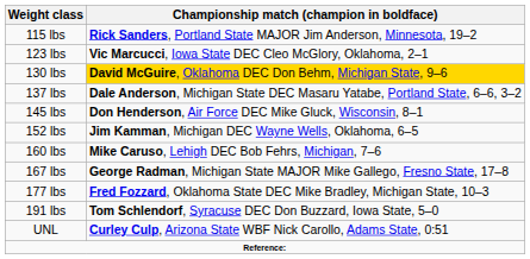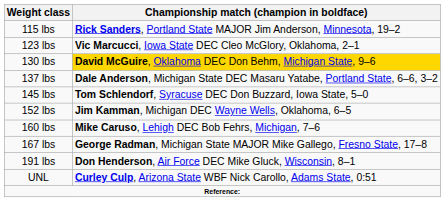145 lbs | Championship match (champion in boldface): Don Henderson, Air Force DEC Mike Gluck, Wisconsin, 8–1 -> Tom Schlendorf, Syracuse DEC Don Buzzard, Iowa State, 5–0
- row: 177 lbs | Fred Fozzard, Oklahoma State DEC Mike Bradley, Michigan State, 10–3
191 lbs | Championship match (champion in boldface): Tom Schlendorf, Syracuse DEC Don Buzzard, Iowa State, 5–0 -> Don Henderson, Air Force DEC Mike Gluck, Wisconsin, 8–1
